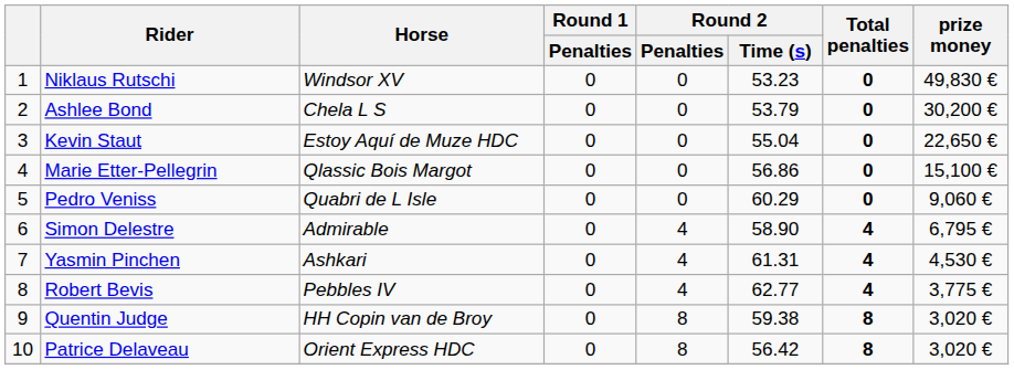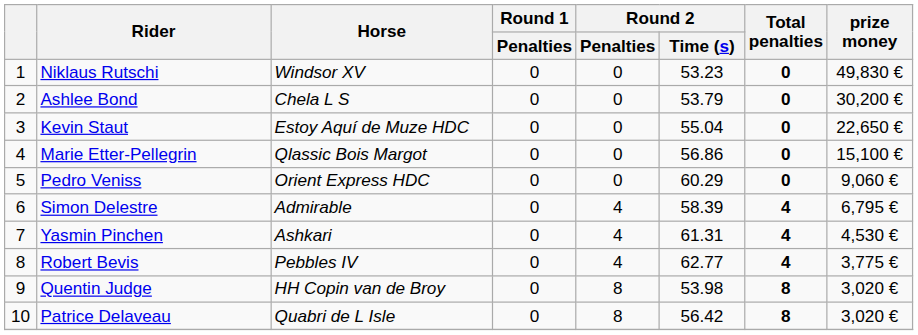Pedro Veniss | Horse: Quabri de L Isle -> Orient Express HDC
Simon Delestre | Round 2 / Time (s): 58.90 -> 58.39
Quentin Judge | Round 2 / Time (s): 59.38 -> 53.98
Patrice Delaveau | Horse: Orient Express HDC -> Quabri de L Isle
